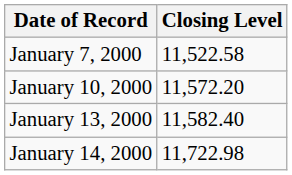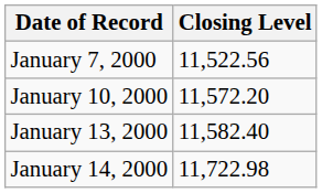January 7, 2000 | Closing Level: 11,522.58 -> 11,522.56
